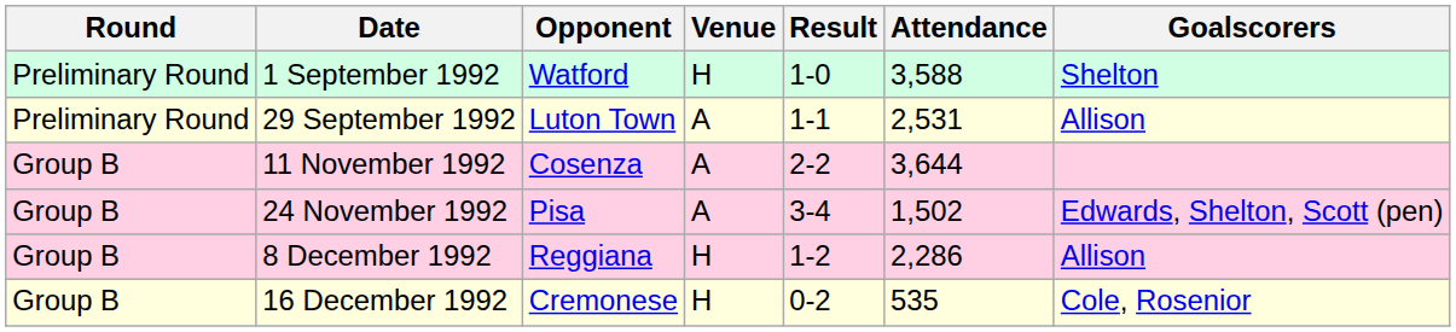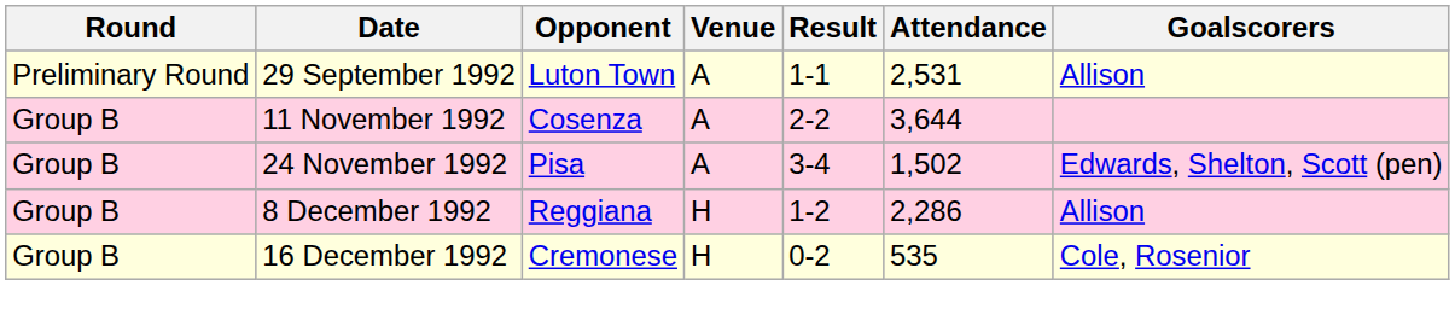- row: Preliminary Round | 1 September 1992 | Watford | H | 1-0 | 3,588 | Shelton
